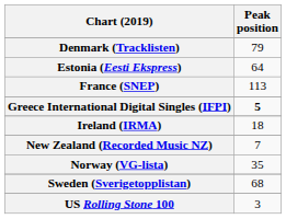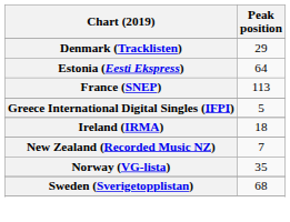Denmark (Tracklisten) | Peak position: 79 -> 29
Greece International Digital Singles (IFPI) | Peak position: bold -> normal
- row: US Rolling Stone 100 | 3
